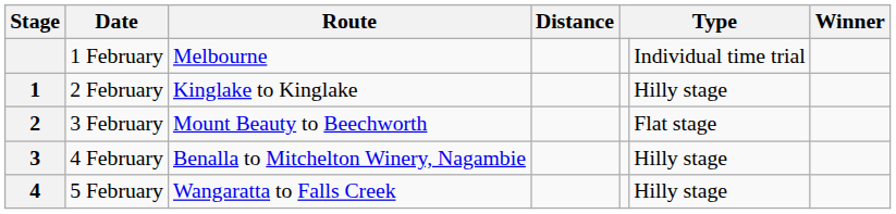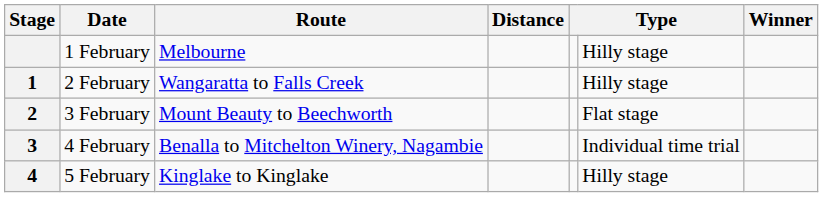1 February | column 6: Individual time trial -> Hilly stage
2 February | Route: Kinglake to Kinglake -> Wangaratta to Falls Creek
4 February | column 6: Hilly stage -> Individual time trial
5 February | Route: Wangaratta to Falls Creek -> Kinglake to Kinglake
